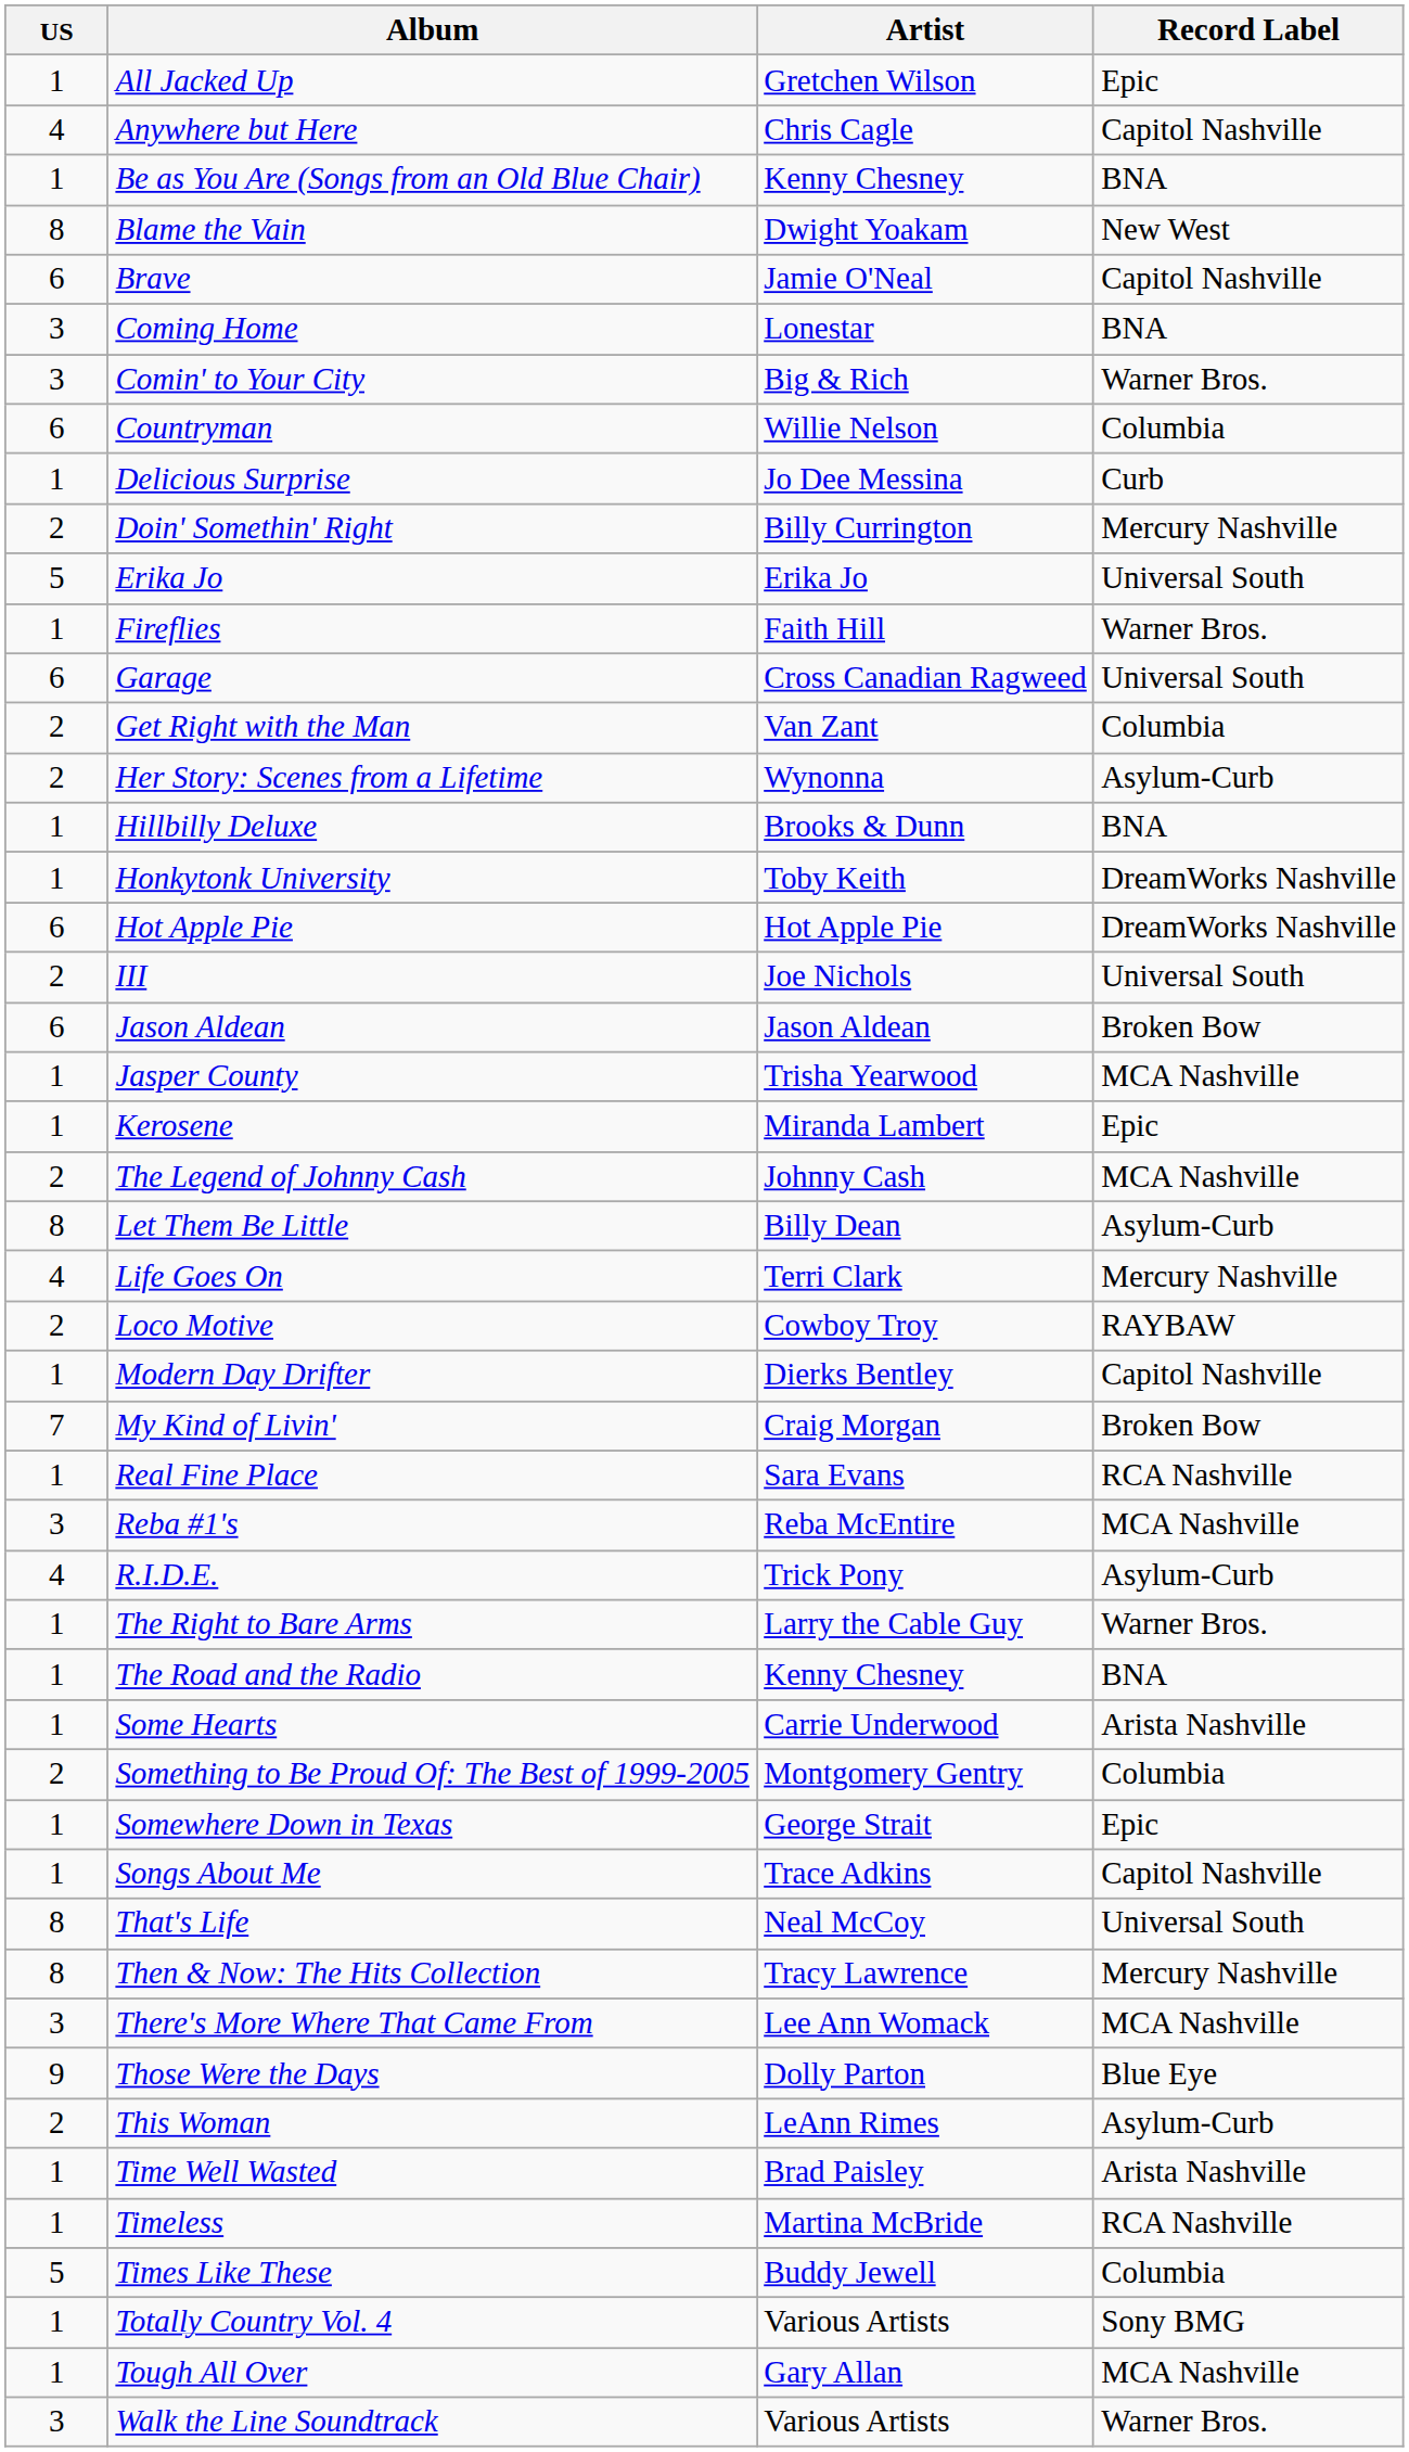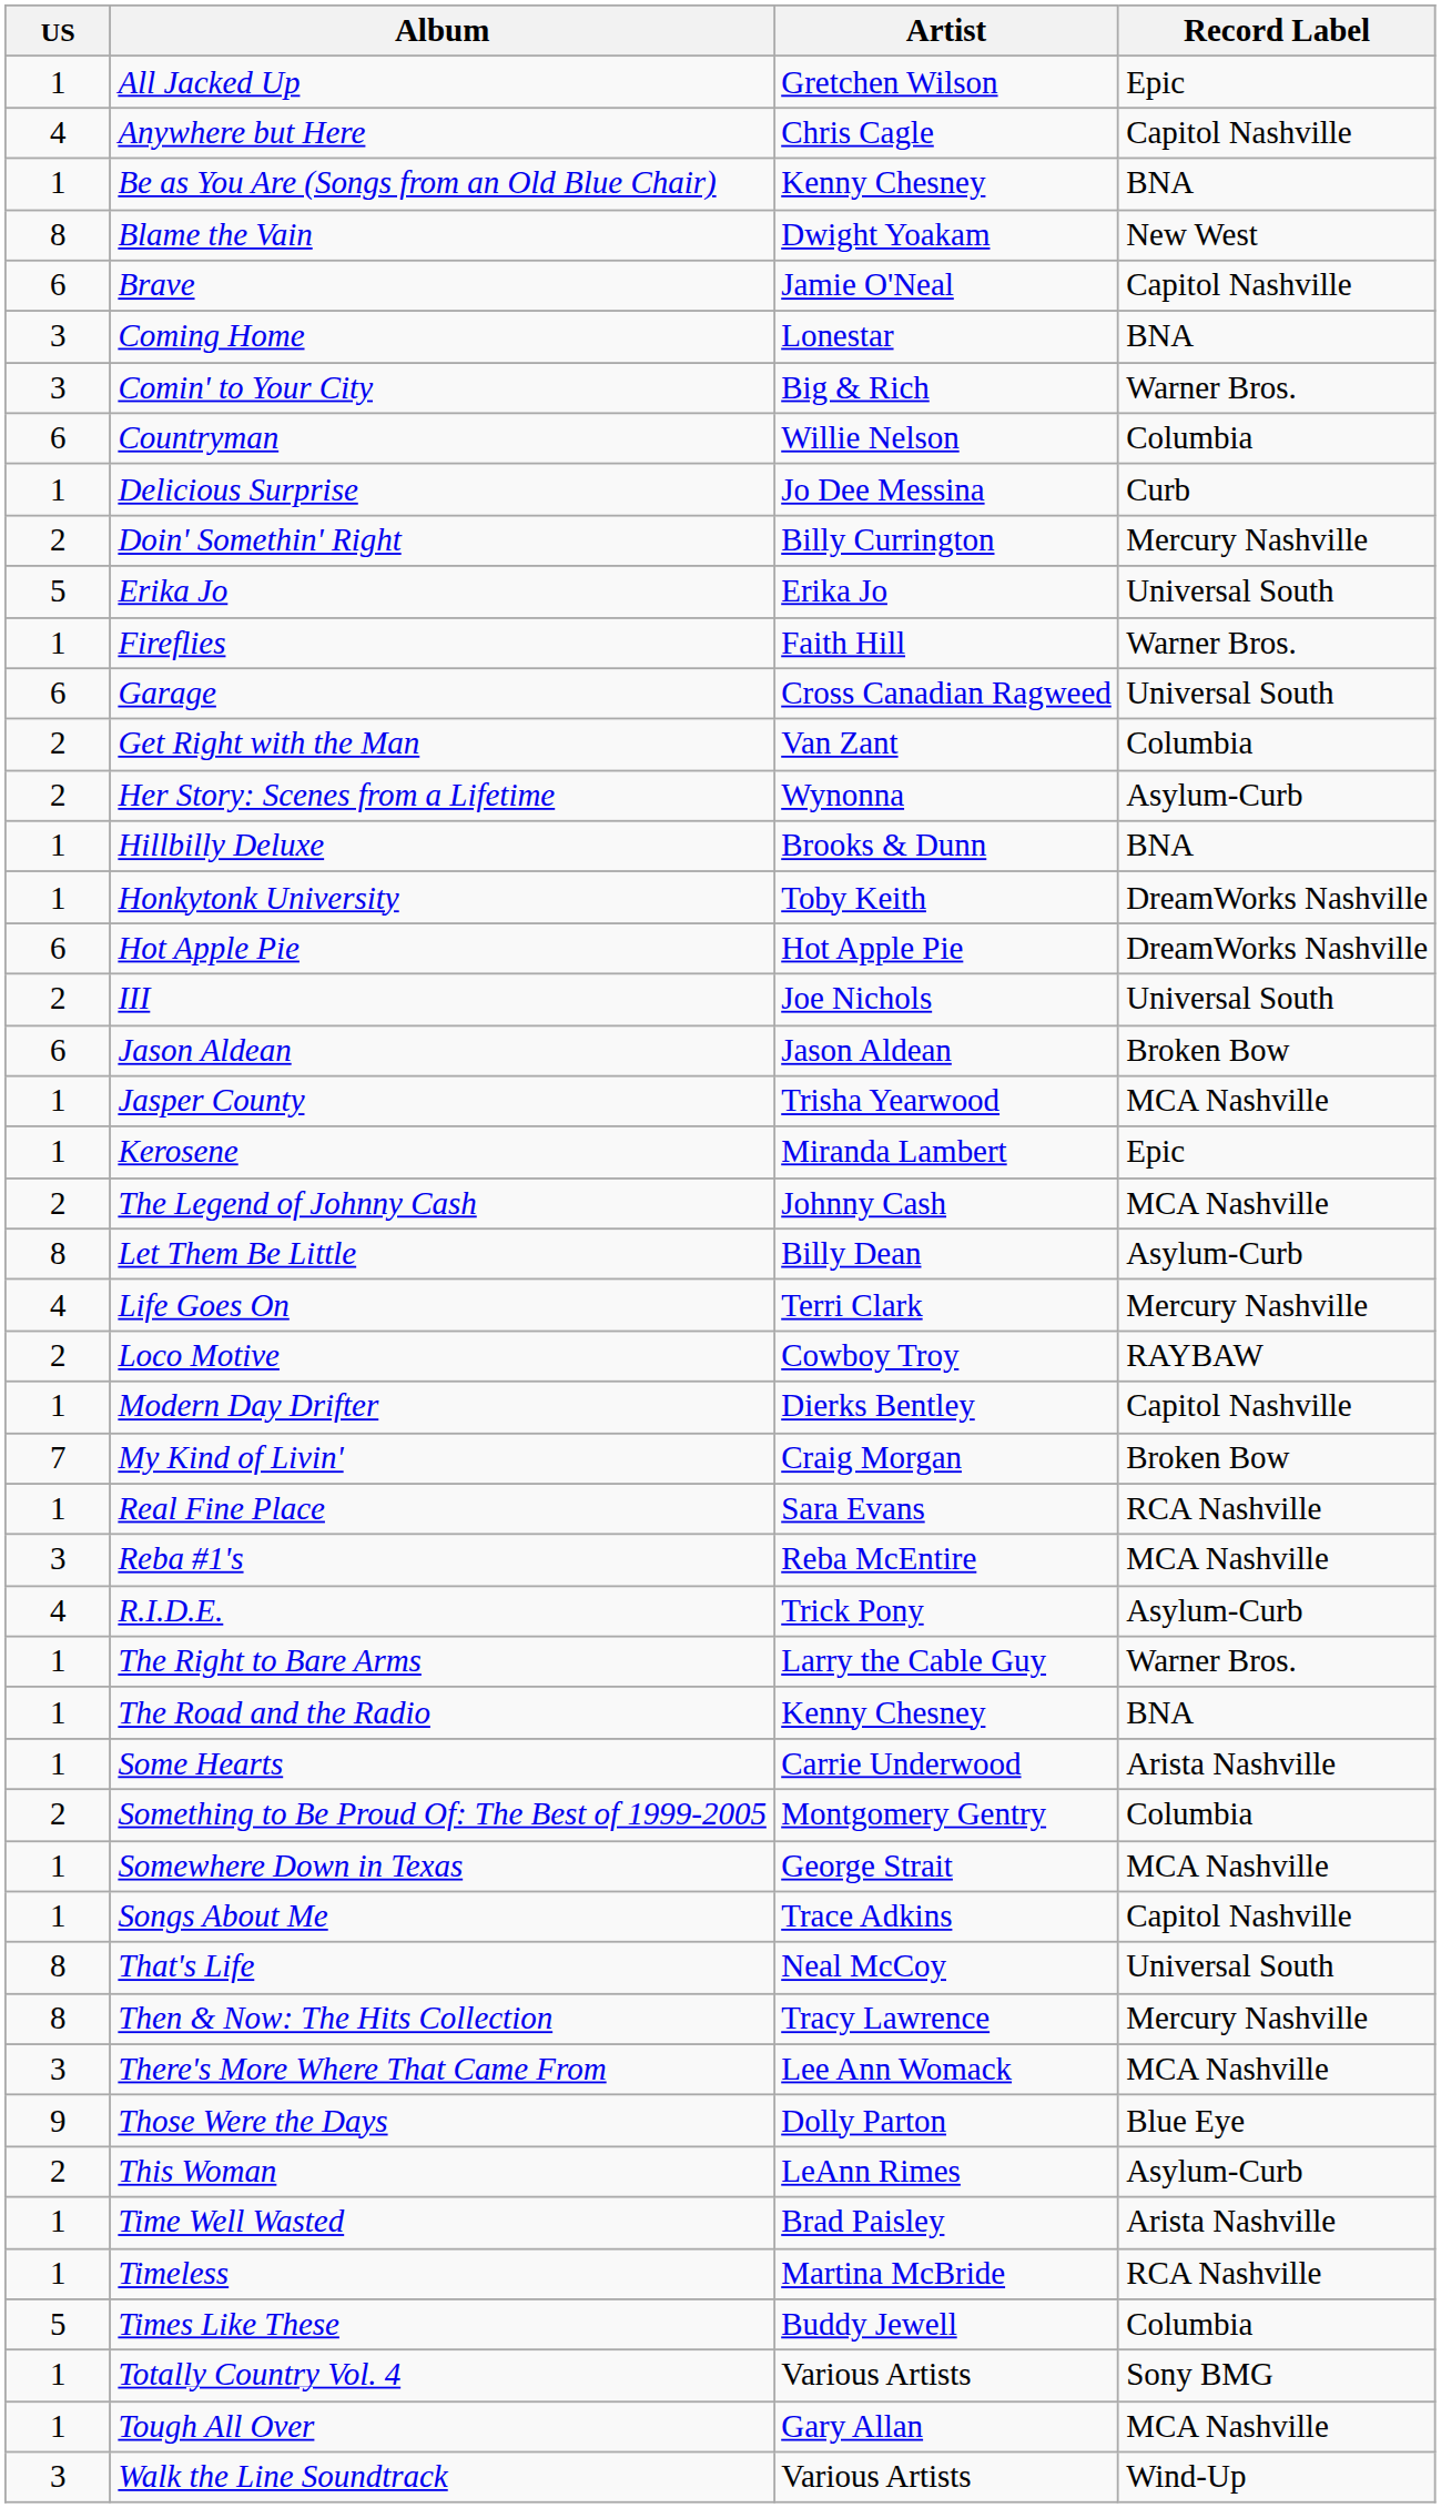Somewhere Down in Texas | Record Label: Epic -> MCA Nashville
Walk the Line Soundtrack | Record Label: Warner Bros. -> Wind-Up
